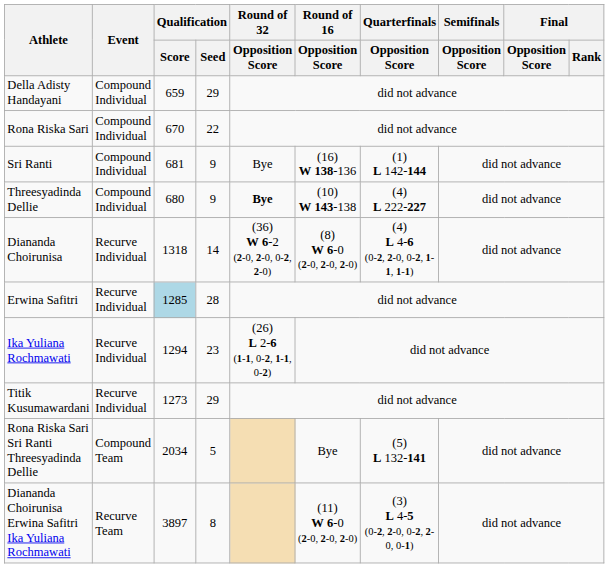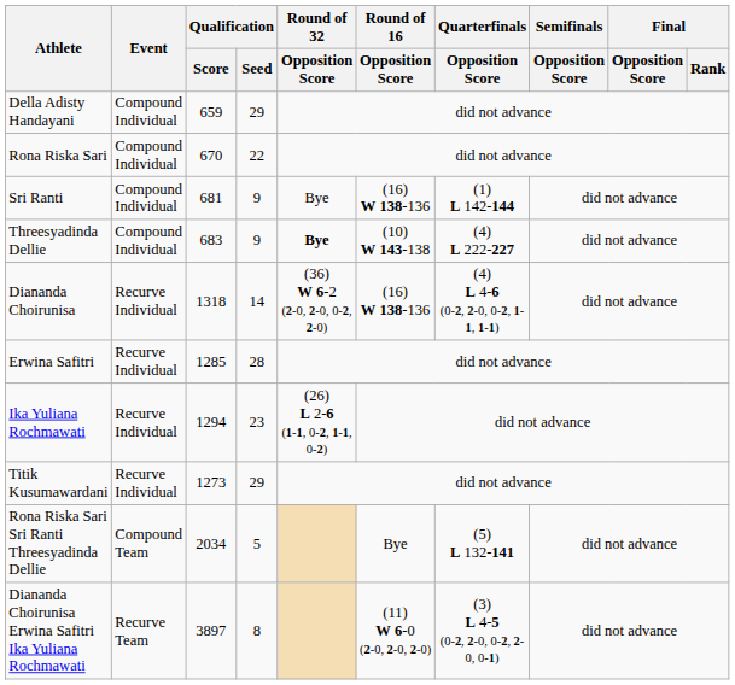Threesyadinda Dellie | Qualification / Score: 680 -> 683
Diananda Choirunisa | Round of 16 / Opposition Score: (8) W 6-0 (2-0, 2-0, 2-0) -> (16) W 138-136
Erwina Safitri | Qualification / Score: lightblue background -> no background
